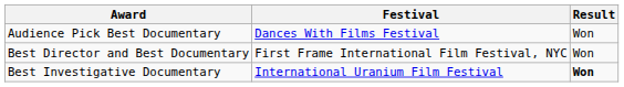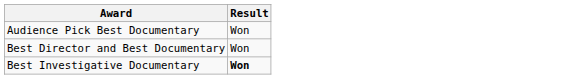- column: Festival | Dances With Films Festival | First Frame International Film Festival, NYC | International Uranium Film Festival
